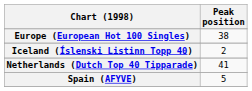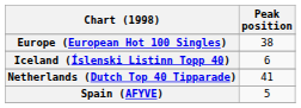Iceland (Íslenski Listinn Topp 40) | Peak position: 2 -> 6
